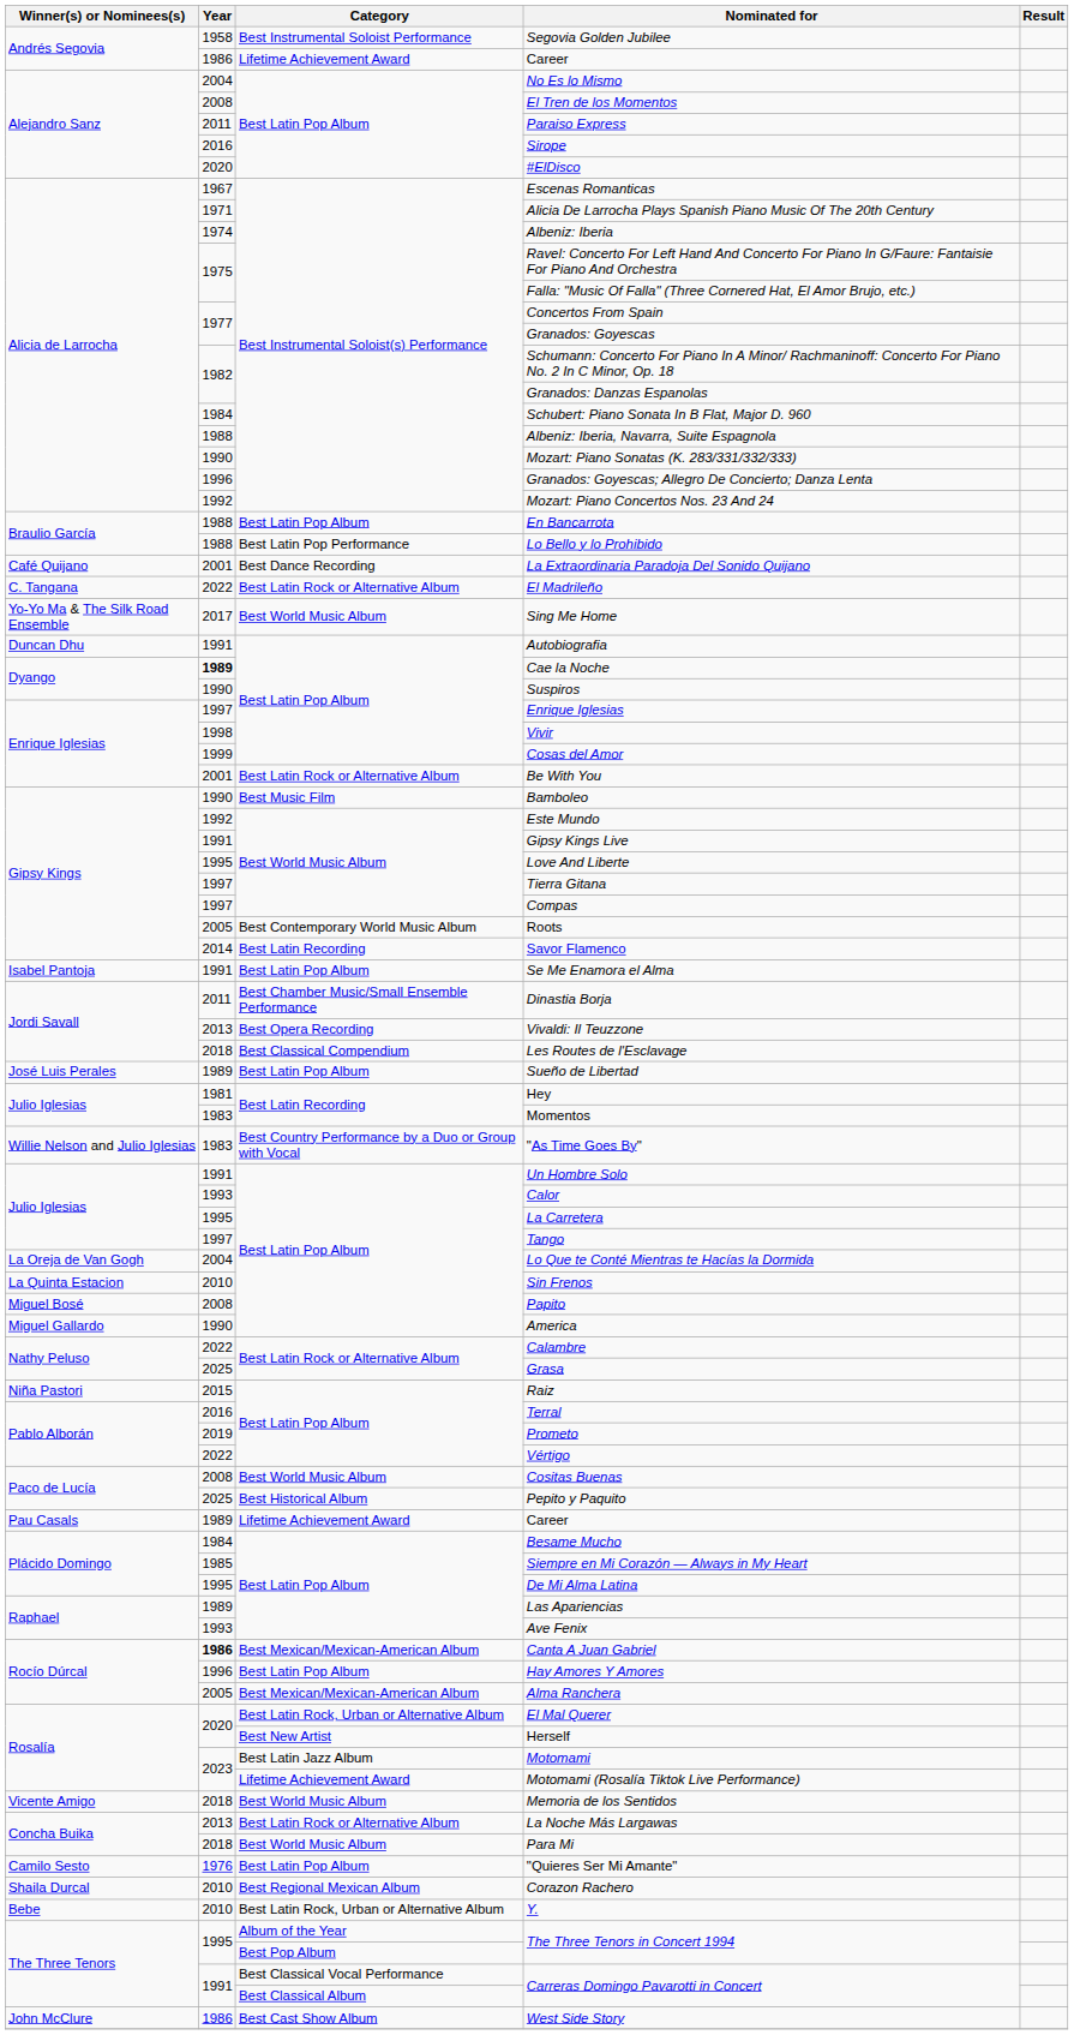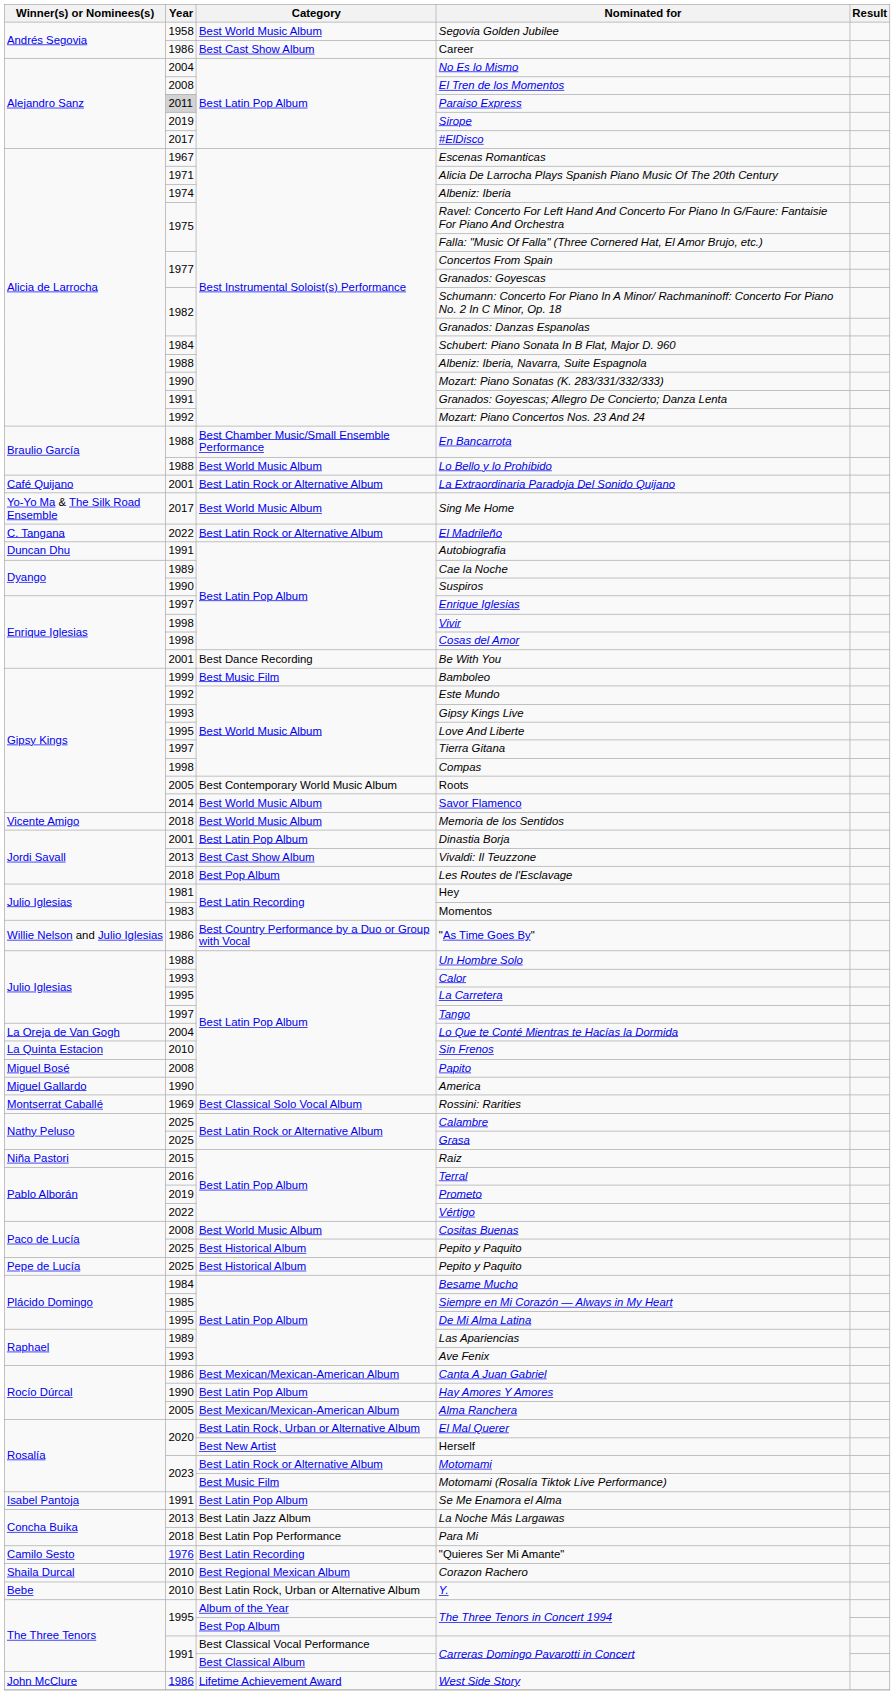Segovia Golden Jubilee | Category: Best Instrumental Soloist Performance -> Best World Music Album
Andrés Segovia / Career | Category: Lifetime Achievement Award -> Best Cast Show Album
Paraiso Express | Year: no background -> lightgrey background
Sirope | Year: 2016 -> 2019
#ElDisco | Year: 2020 -> 2017
Granados: Goyescas; Allegro De Concierto; Danza Lenta | Year: 1996 -> 1991
En Bancarrota | Category: Best Latin Pop Album -> Best Chamber Music/Small Ensemble Performance
Lo Bello y lo Prohibido | Category: Best Latin Pop Performance -> Best World Music Album
La Extraordinaria Paradoja Del Sonido Quijano | Category: Best Dance Recording -> Best Latin Rock or Alternative Album
rows swapped: El Madrileño <-> Sing Me Home
Cae la Noche | Year: bold -> normal
Cosas del Amor | Year: 1999 -> 1998
Be With You | Category: Best Latin Rock or Alternative Album -> Best Dance Recording
Bamboleo | Year: 1990 -> 1999
Gipsy Kings Live | Year: 1991 -> 1993
Compas | Year: 1997 -> 1998
Savor Flamenco | Category: Best Latin Recording -> Best World Music Album
rows swapped: Se Me Enamora el Alma <-> Memoria de los Sentidos
Dinastia Borja | Year: 2011 -> 2001
Dinastia Borja | Category: Best Chamber Music/Small Ensemble Performance -> Best Latin Pop Album
Vivaldi: Il Teuzzone | Category: Best Opera Recording -> Best Cast Show Album
Les Routes de l'Esclavage | Category: Best Classical Compendium -> Best Pop Album
- row: José Luis Perales | 1989 | Best Latin Pop Album | Sueño de Libertad
"As Time Goes By" | Year: 1983 -> 1986
Un Hombre Solo | Year: 1991 -> 1988
+ row: Montserrat Caballé | 1969 | Best Classical Solo Vocal Album | Rossini: Rarities
Calambre | Year: 2022 -> 2025
- row: Pau Casals | 1989 | Lifetime Achievement Award | Career
+ row: Pepe de Lucía | 2025 | Best Historical Album | Pepito y Paquito
Canta A Juan Gabriel | Year: bold -> normal
Hay Amores Y Amores | Year: 1996 -> 1990
Motomami | Category: Best Latin Jazz Album -> Best Latin Rock or Alternative Album
Motomami (Rosalía Tiktok Live Performance) | Category: Lifetime Achievement Award -> Best Music Film
La Noche Más Largawas | Category: Best Latin Rock or Alternative Album -> Best Latin Jazz Album
Para Mi | Category: Best World Music Album -> Best Latin Pop Performance
"Quieres Ser Mi Amante" | Category: Best Latin Pop Album -> Best Latin Recording
West Side Story | Category: Best Cast Show Album -> Lifetime Achievement Award
